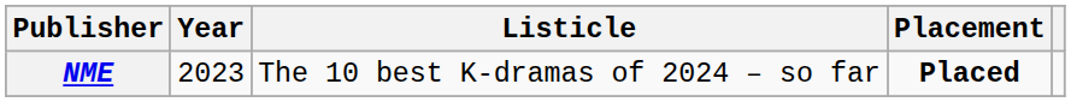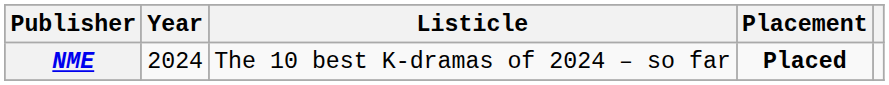NME | Year: 2023 -> 2024
